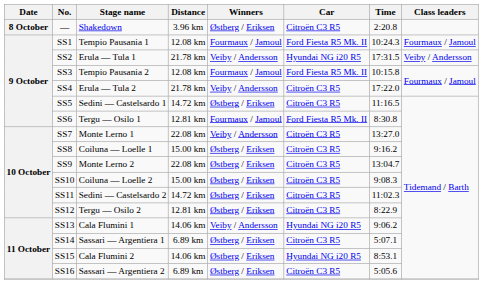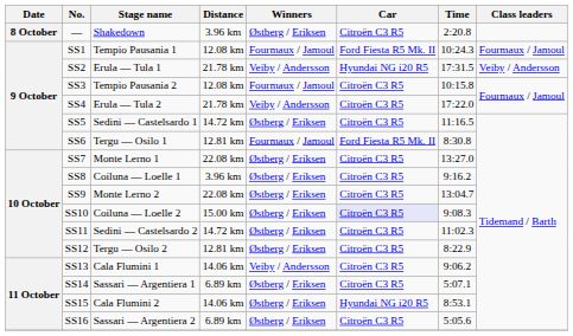SS3 | Car: Ford Fiesta R5 Mk. II -> Citroën C3 R5
SS7 | Winners: Veiby / Andersson -> Østberg / Eriksen
SS8 | Distance: 15.00 km -> 3.96 km
SS10 | Car: no background -> lavender background
SS13 | Car: Hyundai NG i20 R5 -> Citroën C3 R5
